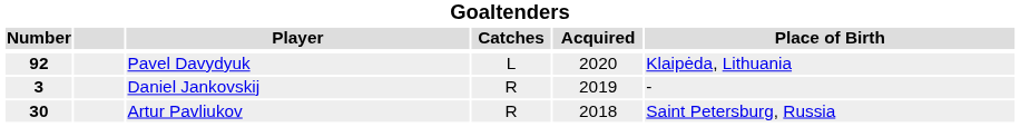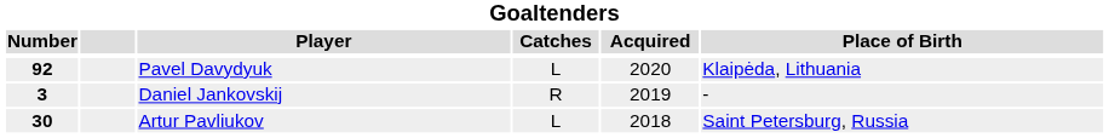Artur Pavliukov | Catches: R -> L
